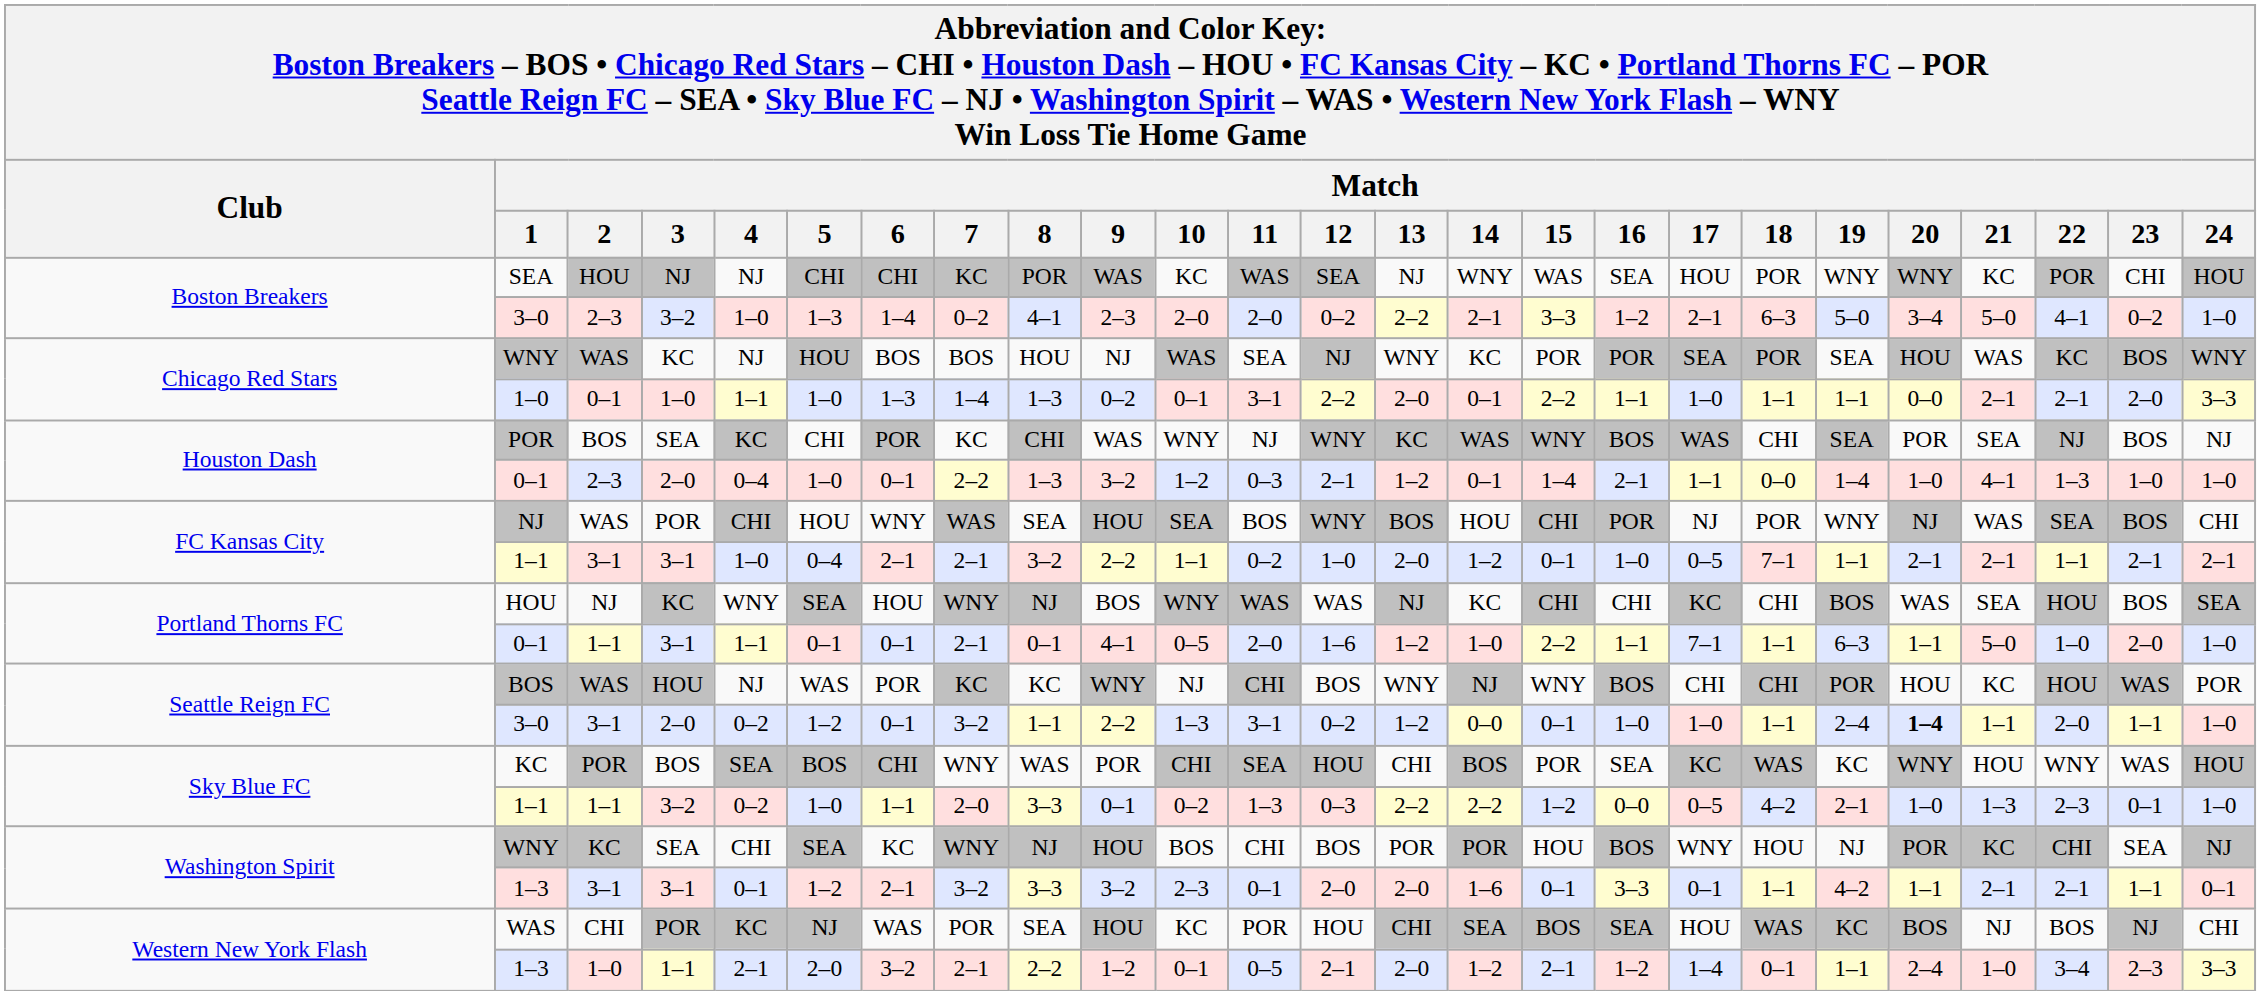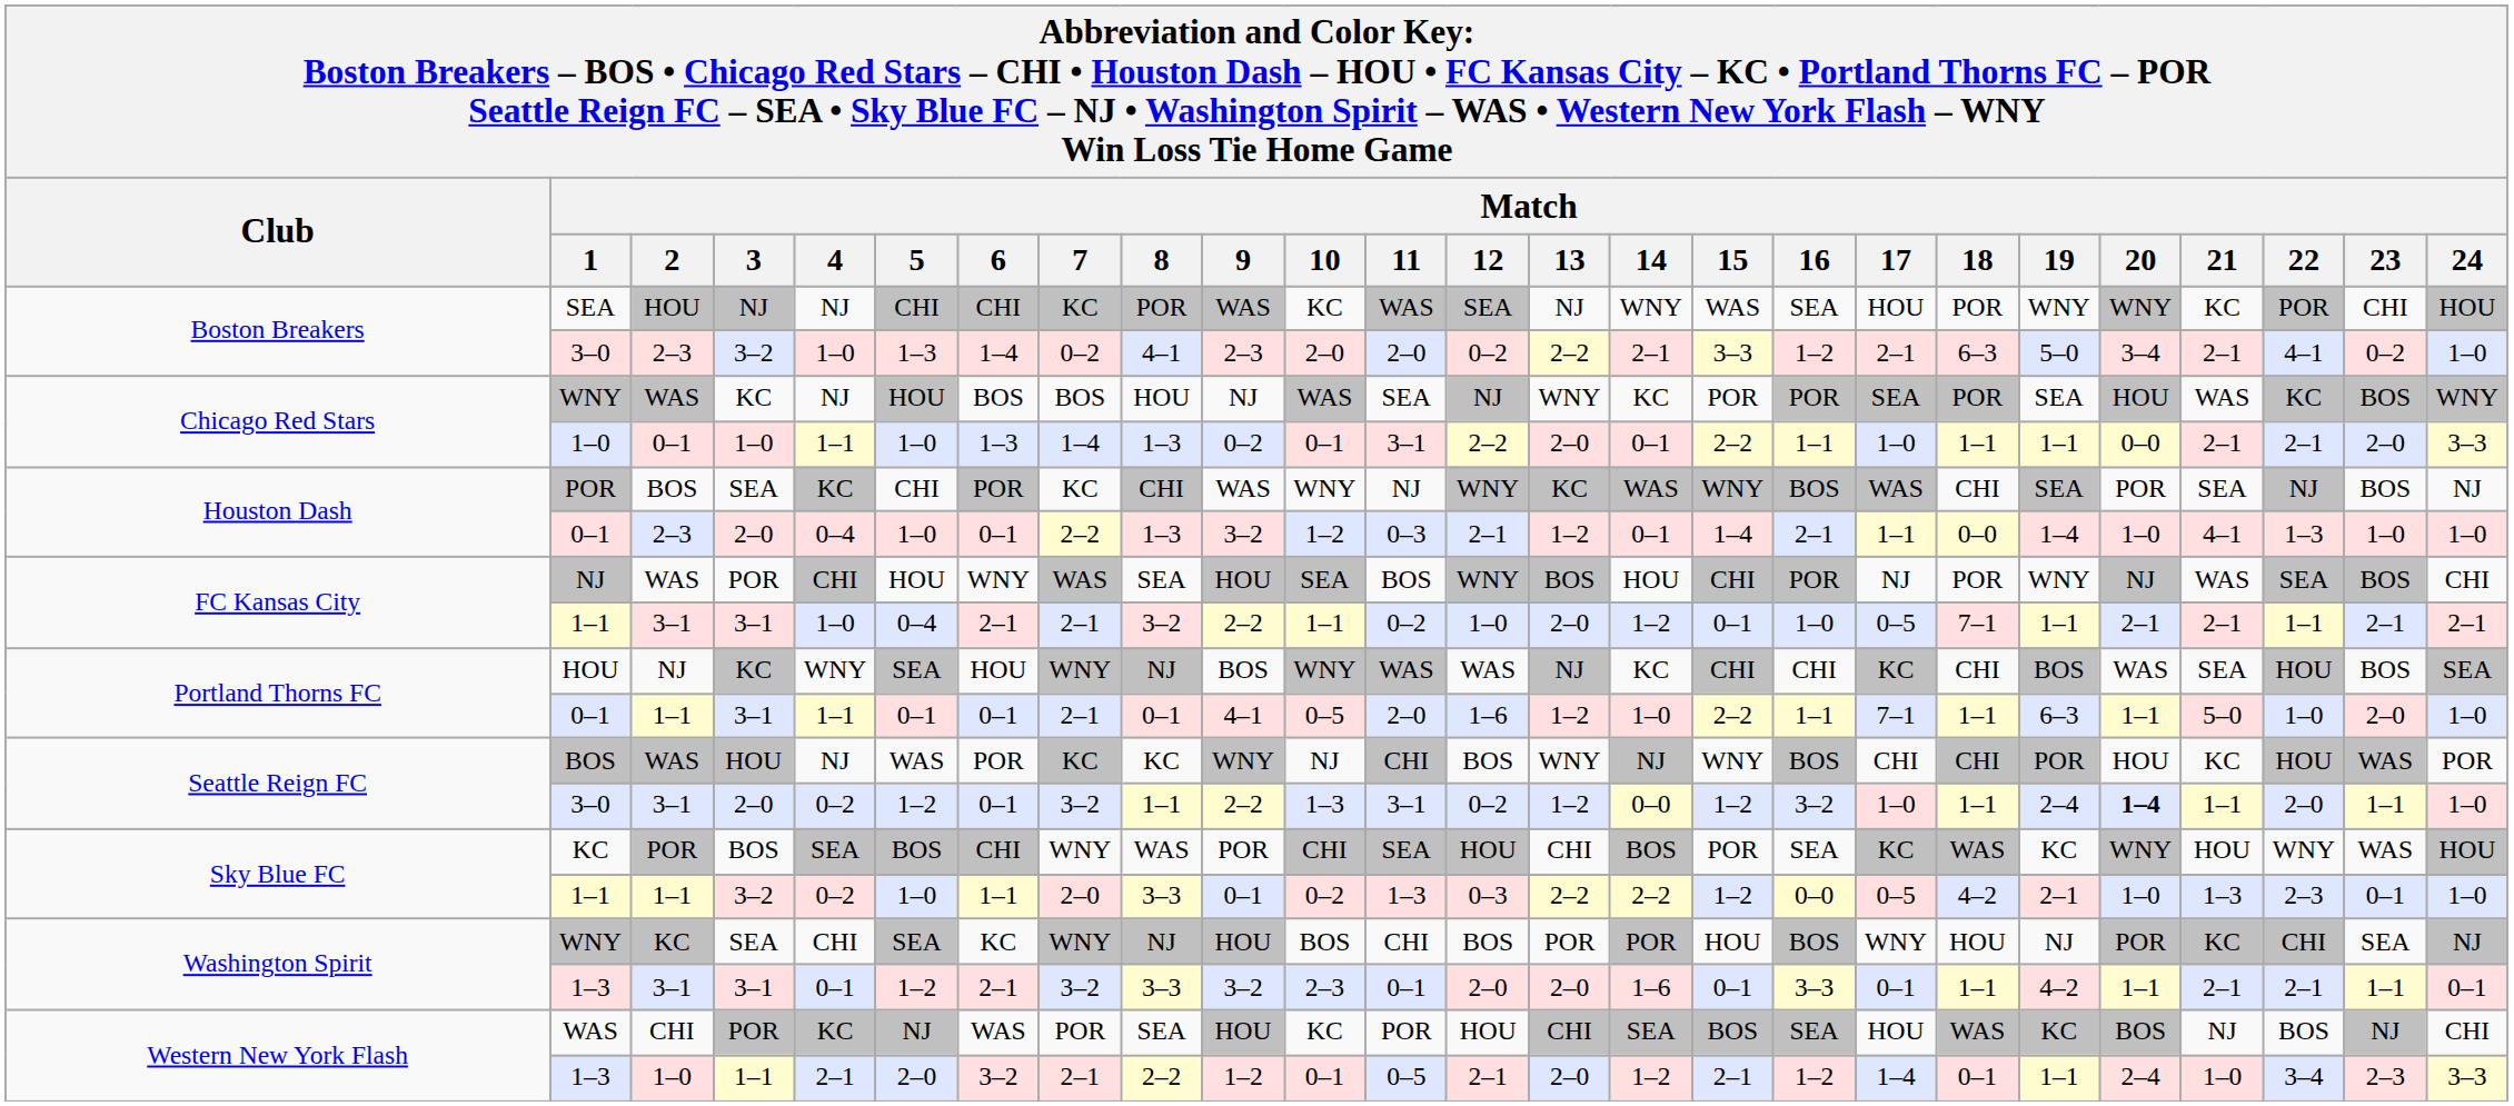3–0 / 2–3 | Match / 21: 5–0 -> 2–1
3–0 / 3–1 | Match / 15: 0–1 -> 1–2
3–0 / 3–1 | Match / 16: 1–0 -> 3–2
